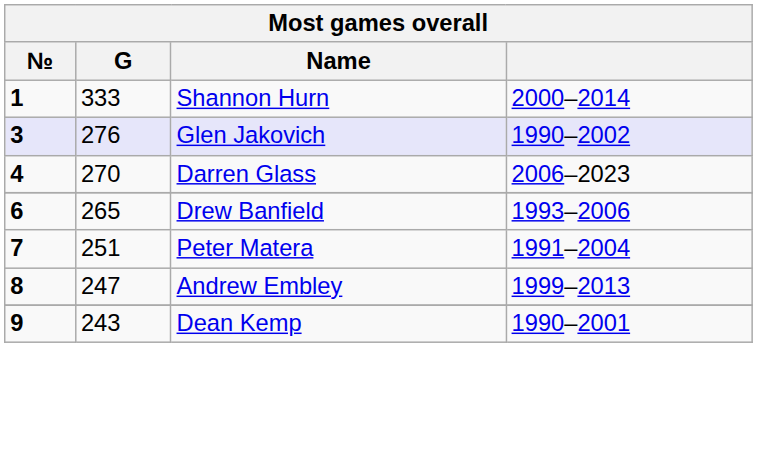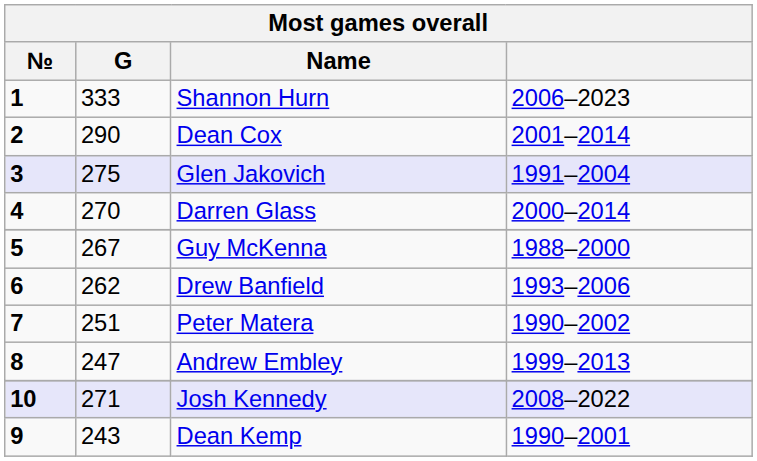Shannon Hurn | column 4: 2000–2014 -> 2006–2023
+ row: 2 | 290 | Dean Cox | 2001–2014
Glen Jakovich | G: 276 -> 275
Glen Jakovich | column 4: 1990–2002 -> 1991–2004
Darren Glass | column 4: 2006–2023 -> 2000–2014
+ row: 5 | 267 | Guy McKenna | 1988–2000
Drew Banfield | G: 265 -> 262
Peter Matera | column 4: 1991–2004 -> 1990–2002
+ row: 10 | 271 | Josh Kennedy | 2008–2022
